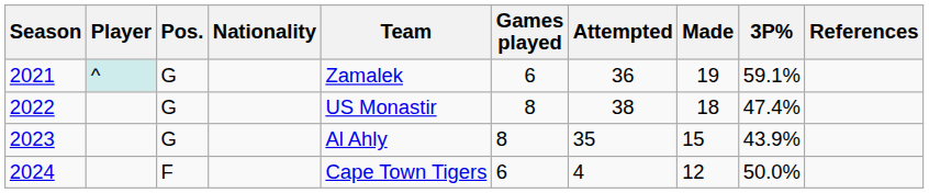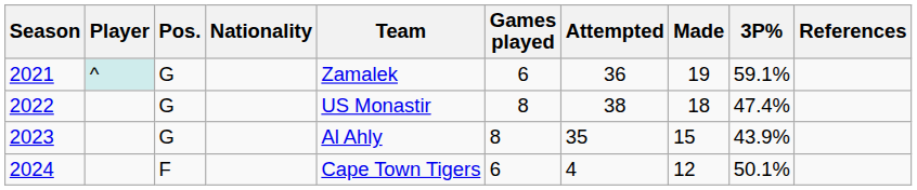2024 | 3P%: 50.0% -> 50.1%
